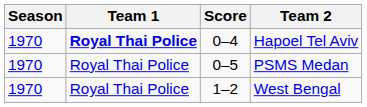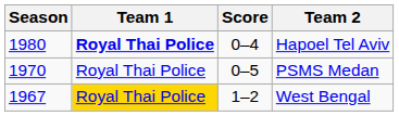Hapoel Tel Aviv | Season: 1970 -> 1980
West Bengal | Season: 1970 -> 1967
West Bengal | Team 1: no background -> gold background
